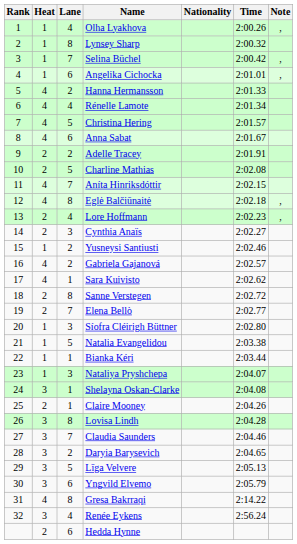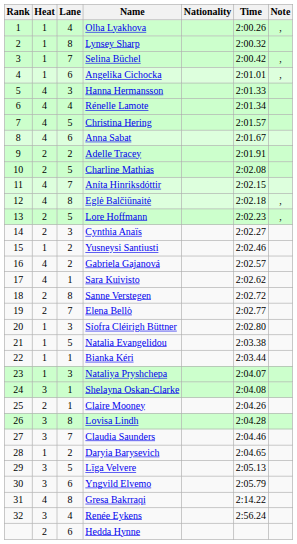Hanna Hermansson | Lane: 2 -> 3
Lore Hoffmann | Lane: 4 -> 5
Daryia Barysevich | Heat: 3 -> 1
